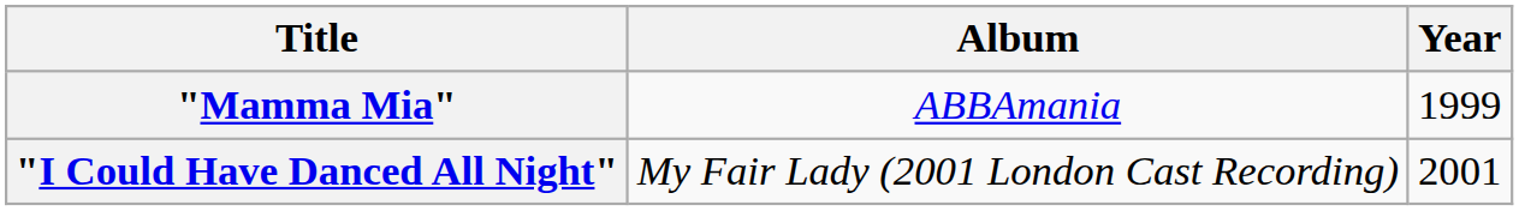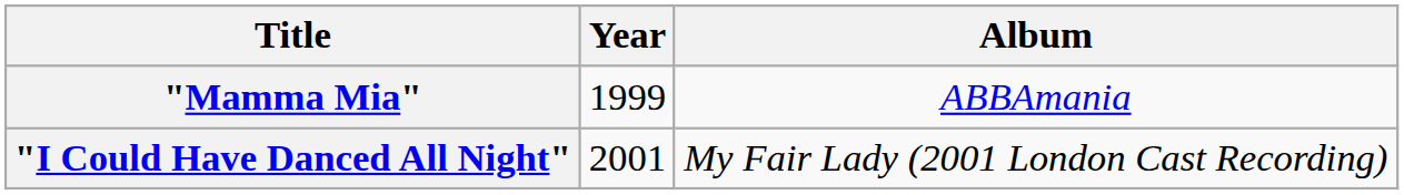columns swapped: Year <-> Album
